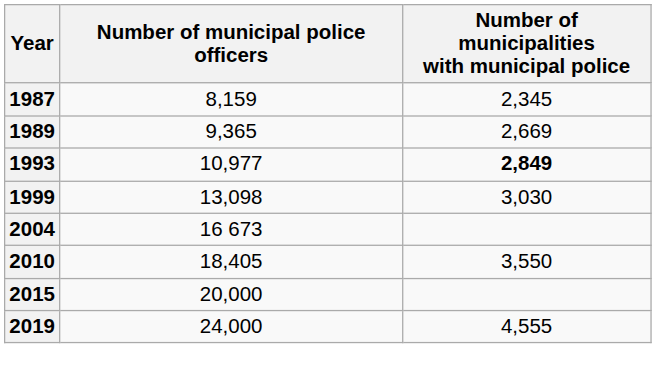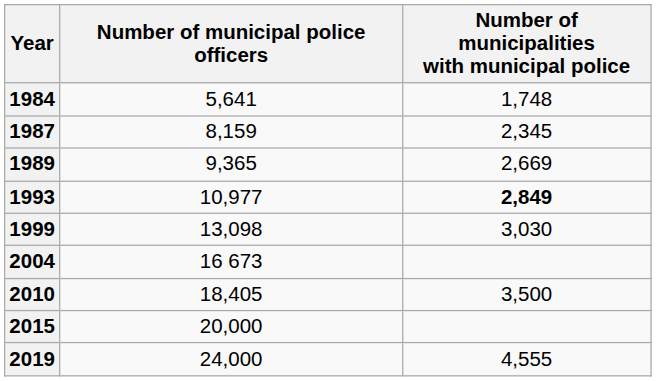+ row: 1984 | 5,641 | 1,748
2010 | Number of municipalities with municipal police: 3,550 -> 3,500
